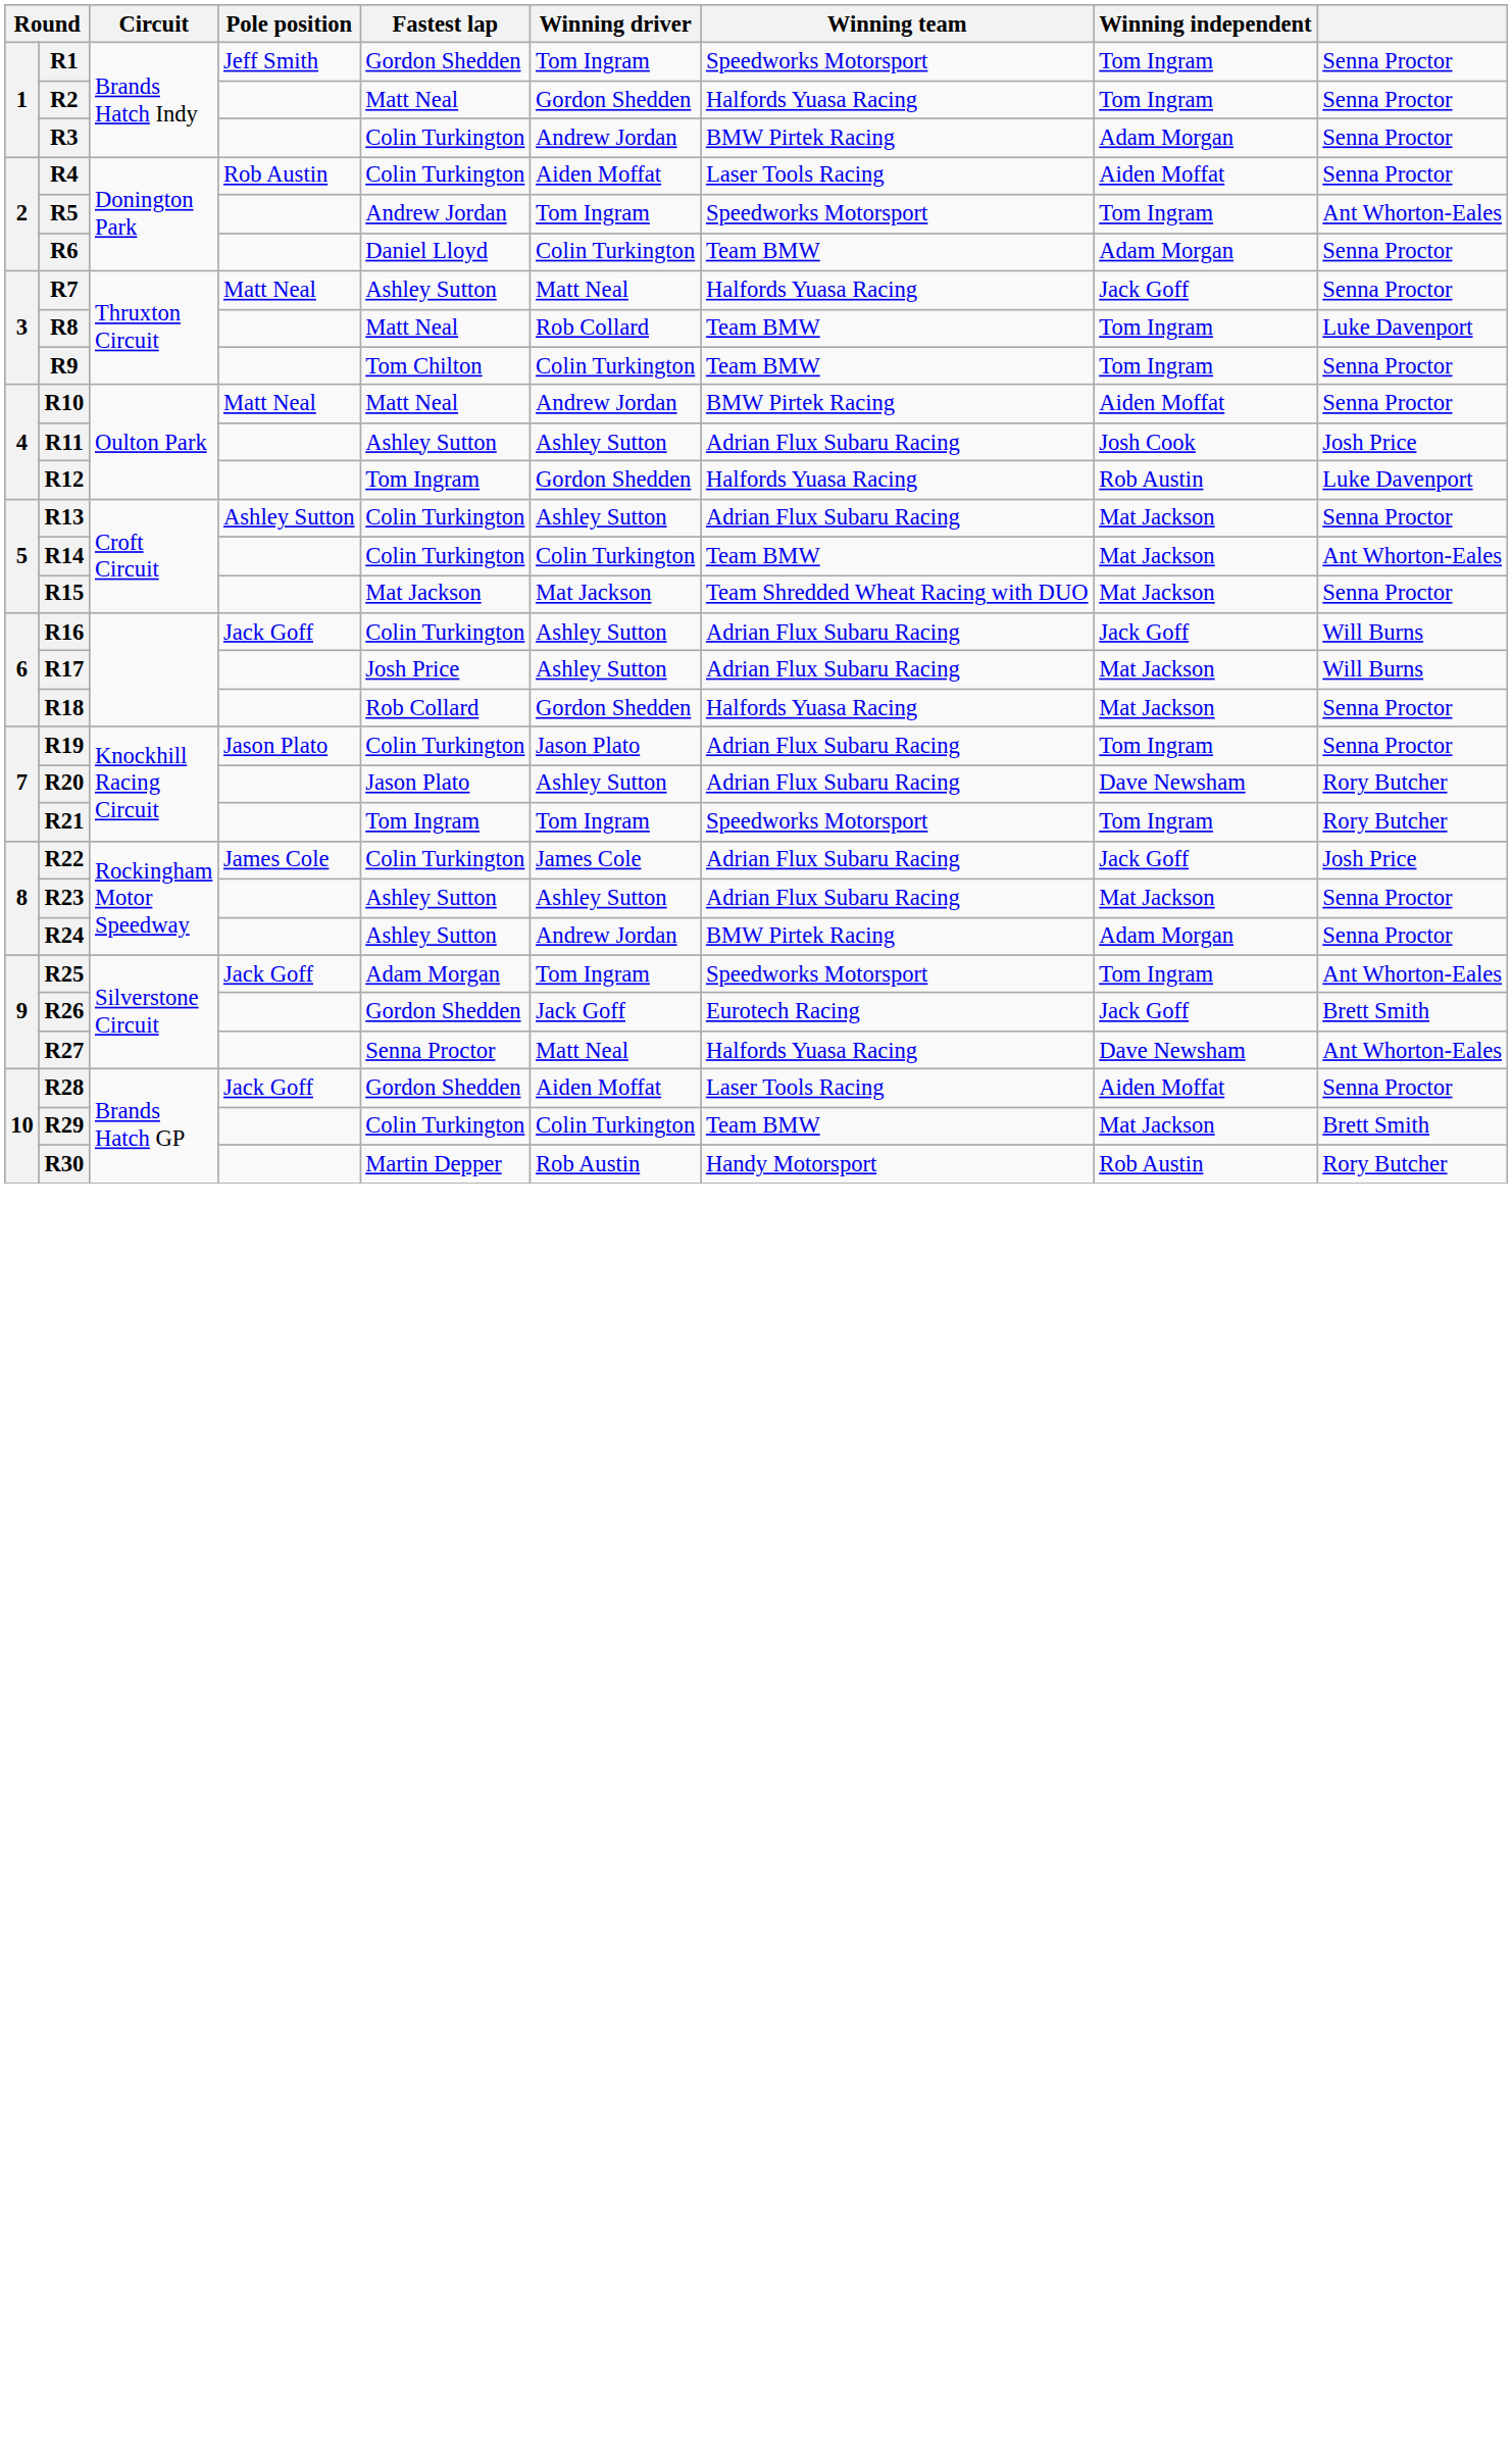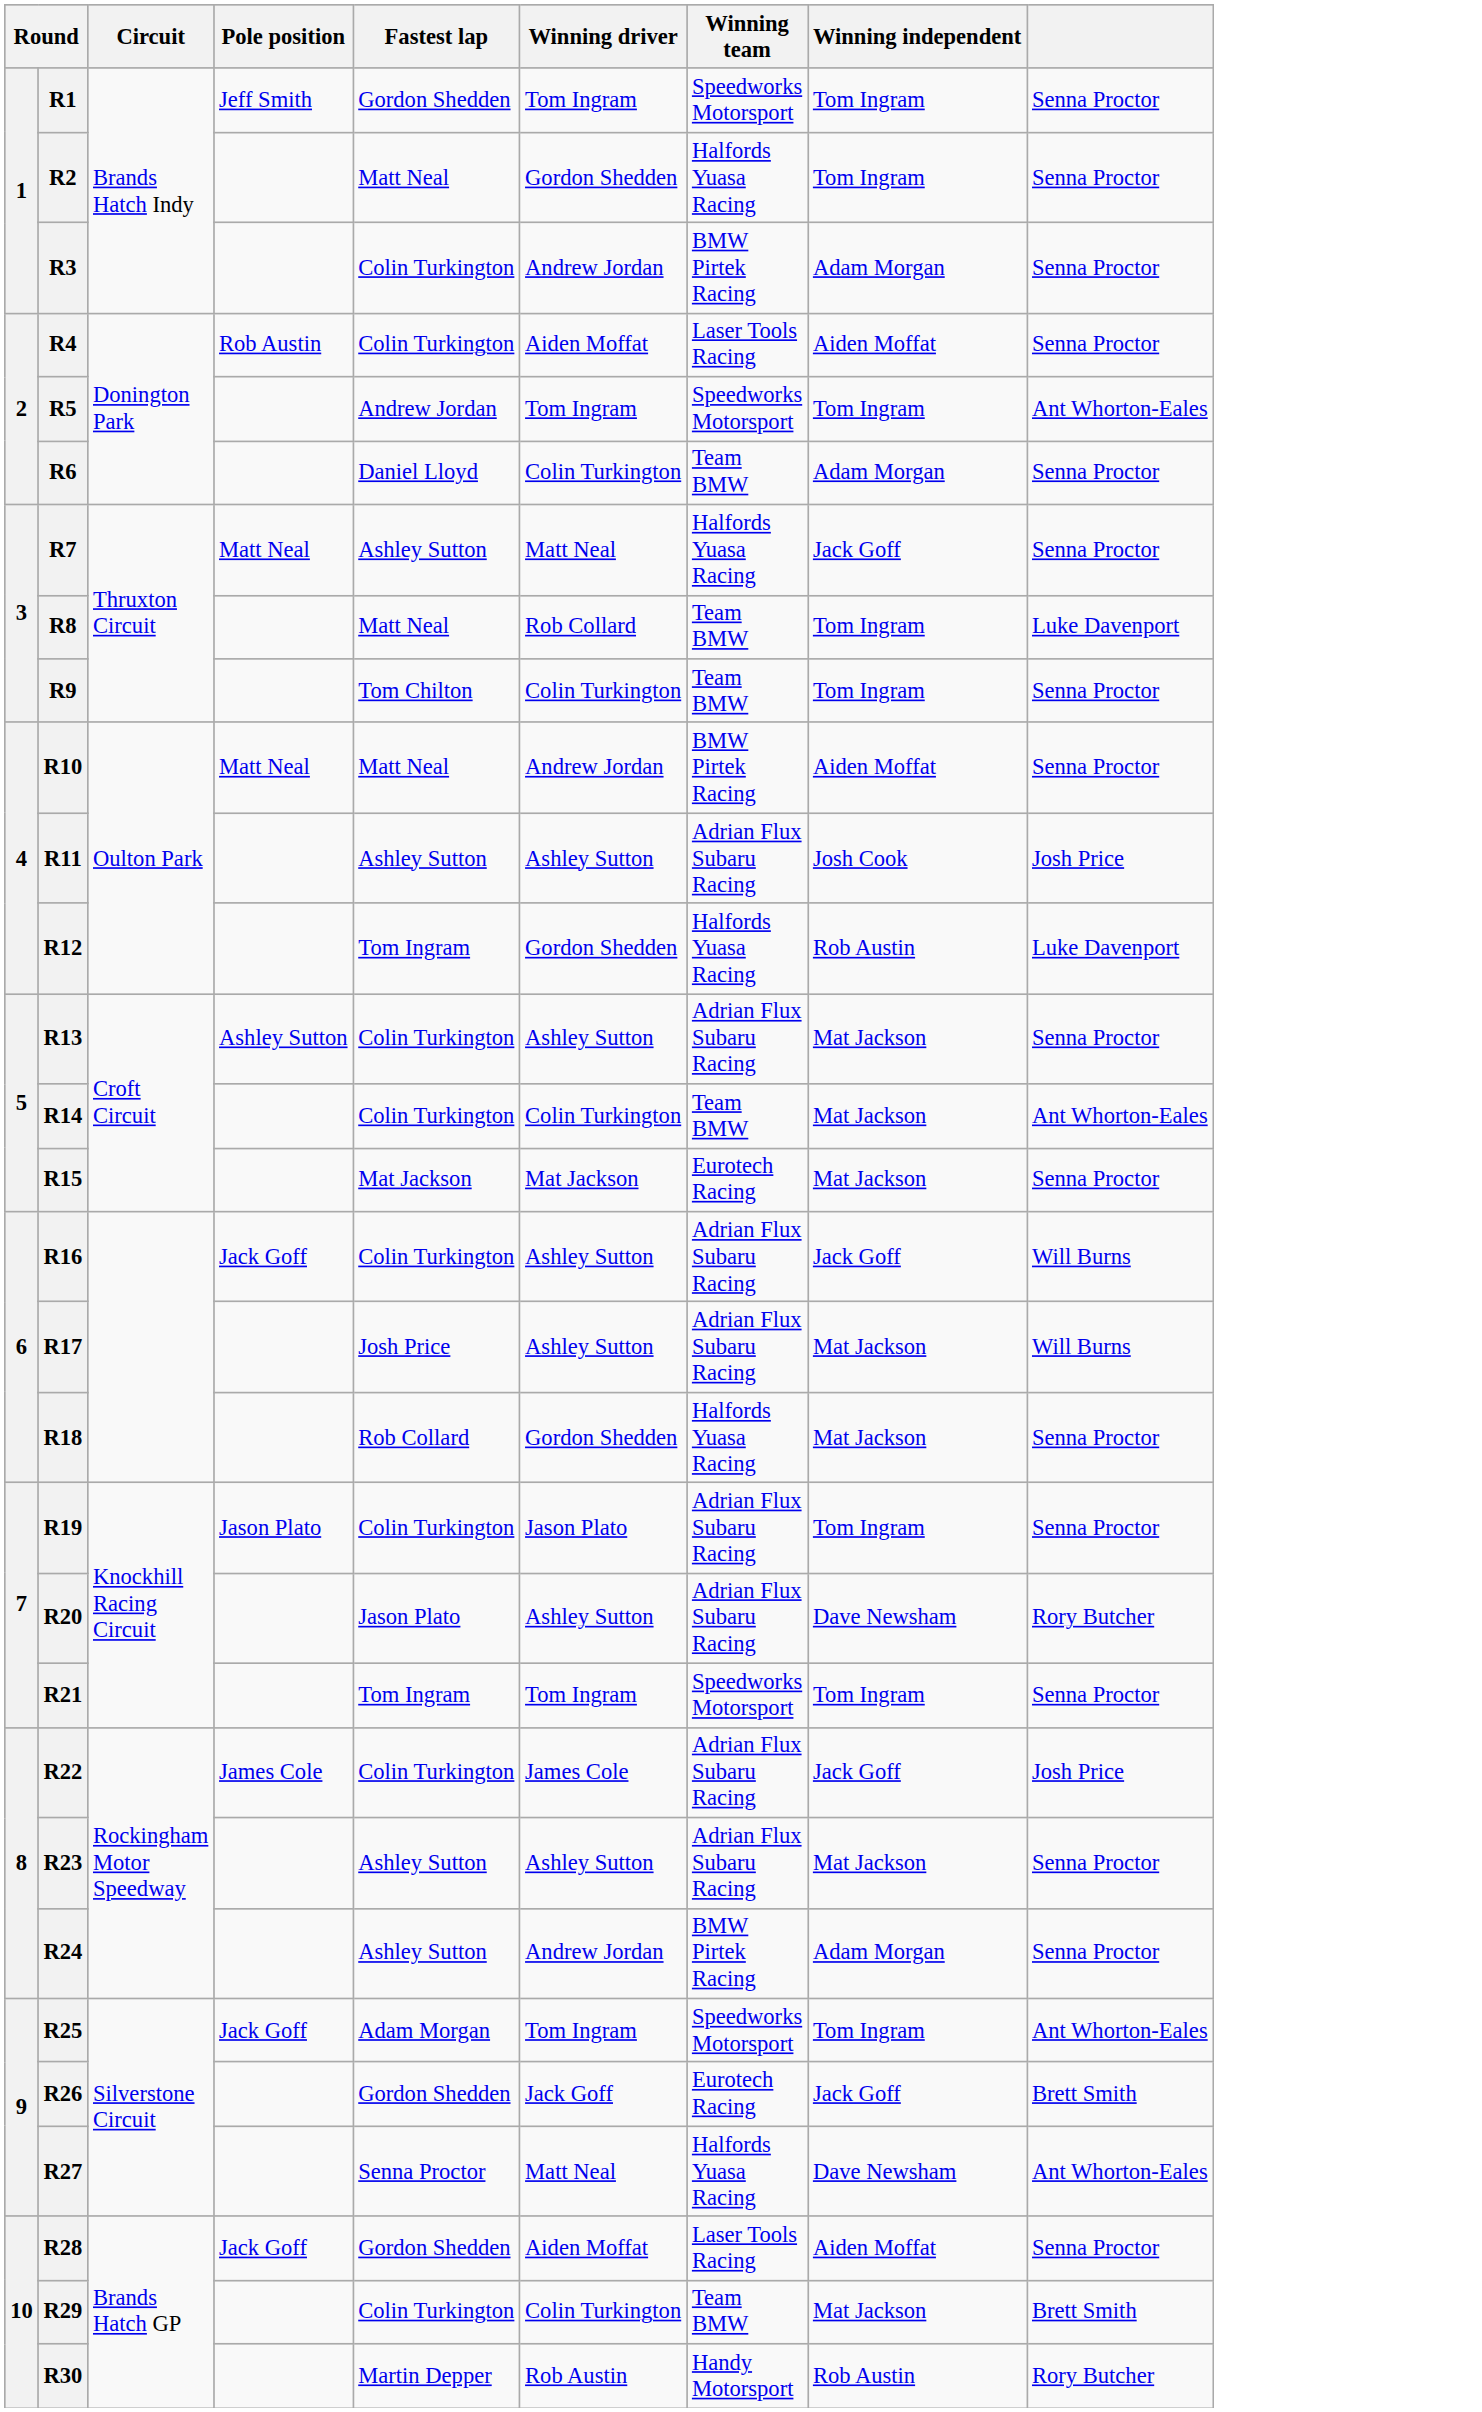R15 | Winning team: Team Shredded Wheat Racing with DUO -> Eurotech Racing
R21 | column 9: Rory Butcher -> Senna Proctor
